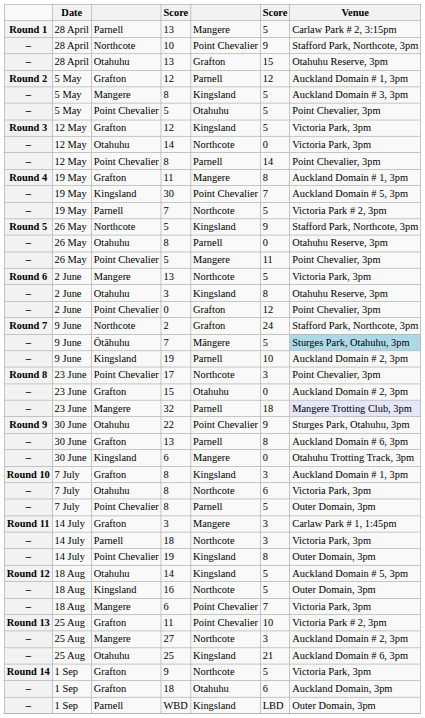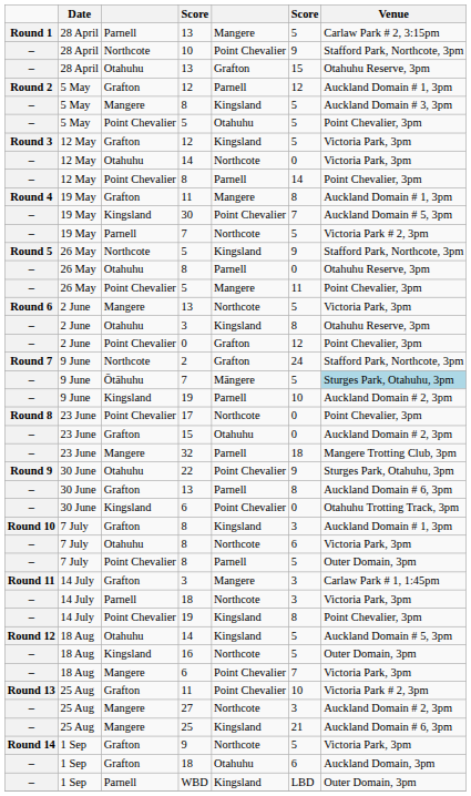17 | column 6: 3 -> 0
32 | Venue: lavender background -> no background
30 June / 6 | column 5: Mangere -> Point Chevalier
14 July / 19 | Venue: Outer Domain, 3pm -> Point Chevalier, 3pm
25 | column 3: Otahuhu -> Mangere
